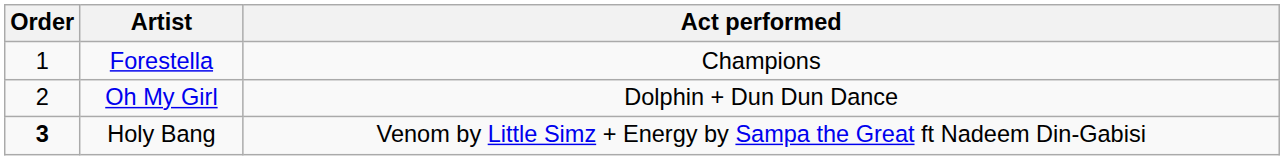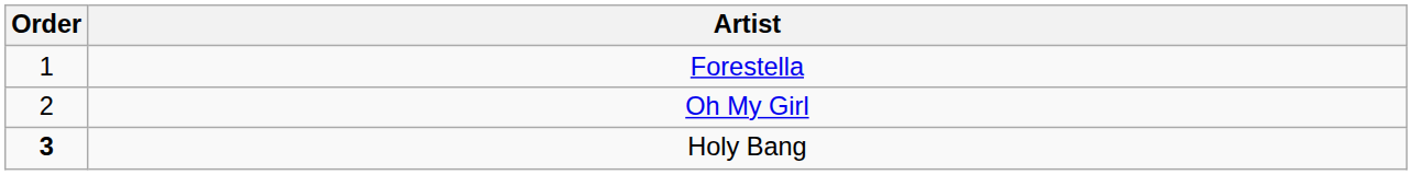- column: Act performed | Champions | Dolphin + Dun Dun Dance | Venom by Little Simz + Energy by Sampa the Great ft Nadeem Din-Gabisi
